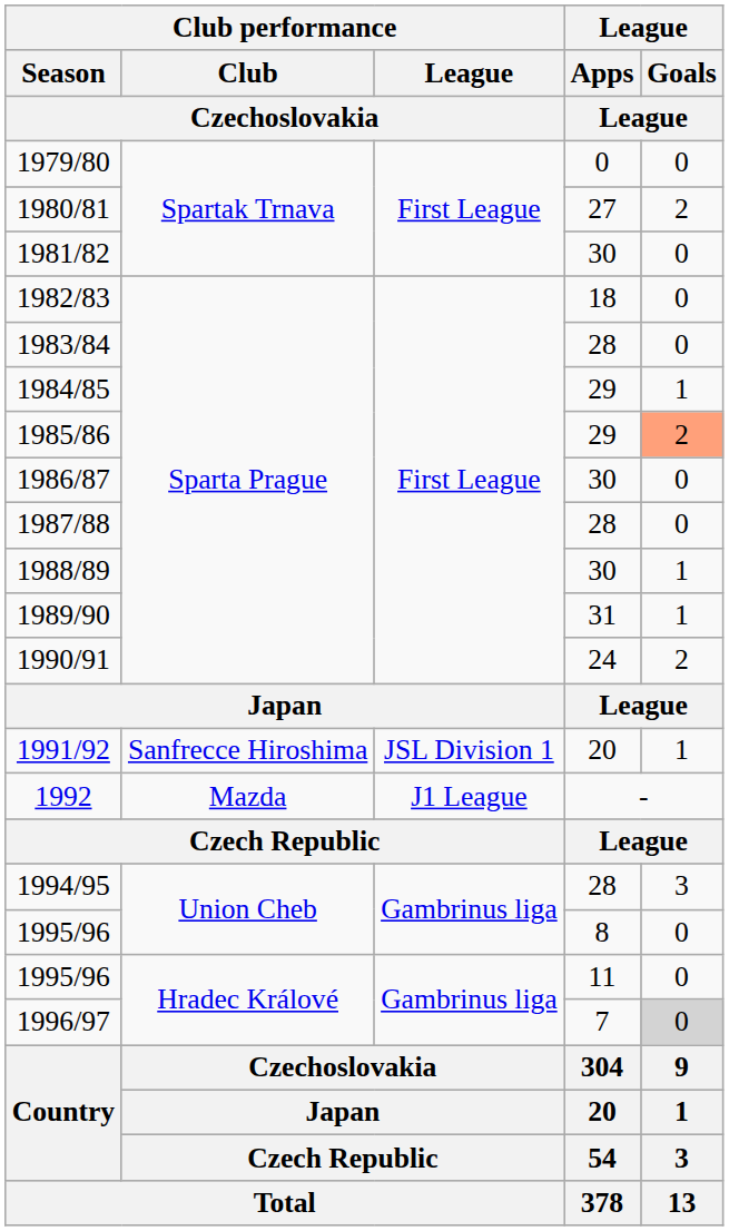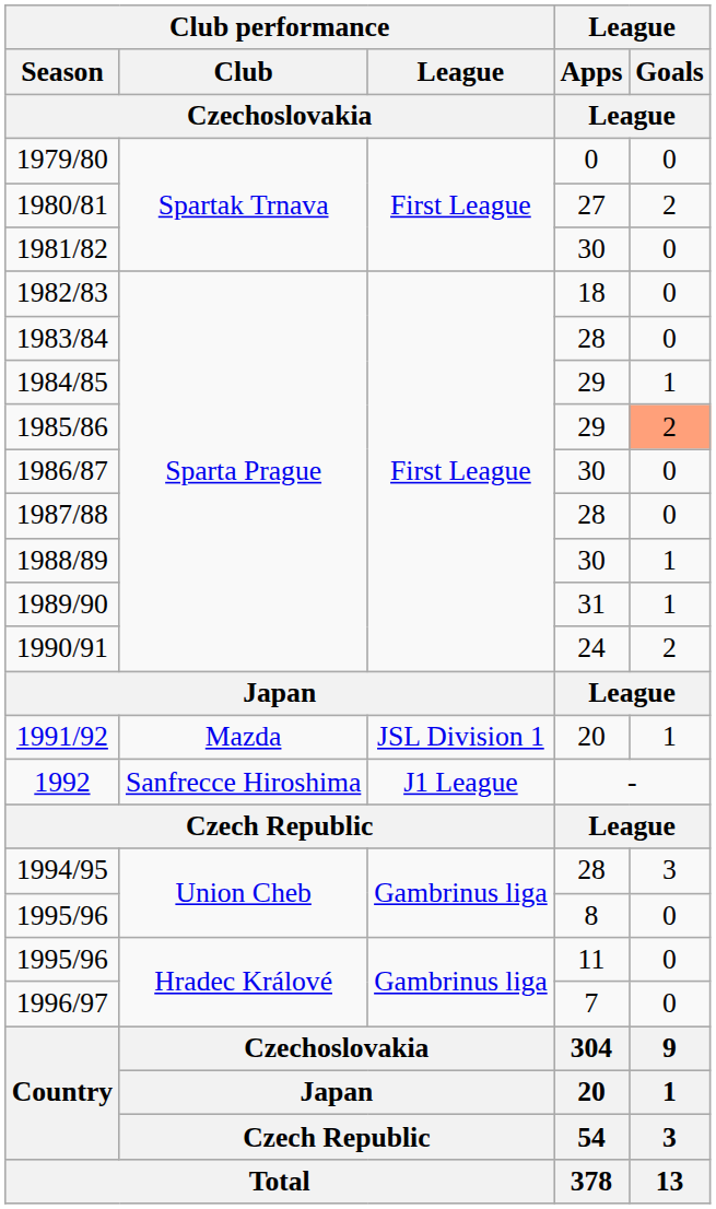1991/92 | Club performance / Club / Czechoslovakia: Sanfrecce Hiroshima -> Mazda
1992 | Club performance / Club / Czechoslovakia: Mazda -> Sanfrecce Hiroshima
1996/97 | League / Goals / League: lightgrey background -> no background
